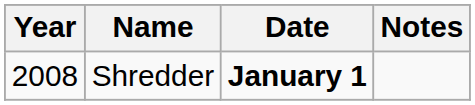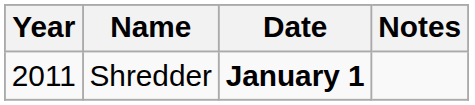Shredder | Year: 2008 -> 2011
